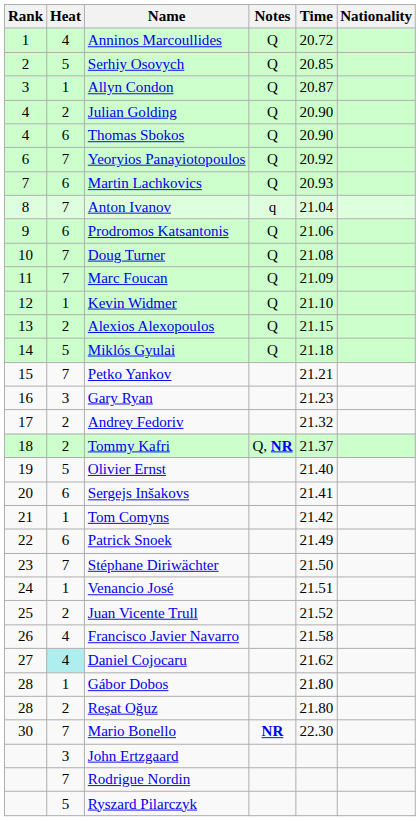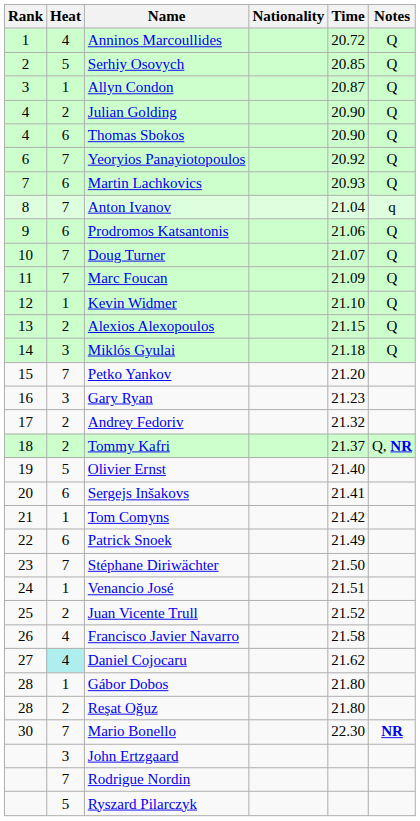columns swapped: Nationality <-> Notes
Doug Turner | Time: 21.08 -> 21.07
Miklós Gyulai | Heat: 5 -> 3
Petko Yankov | Time: 21.21 -> 21.20
